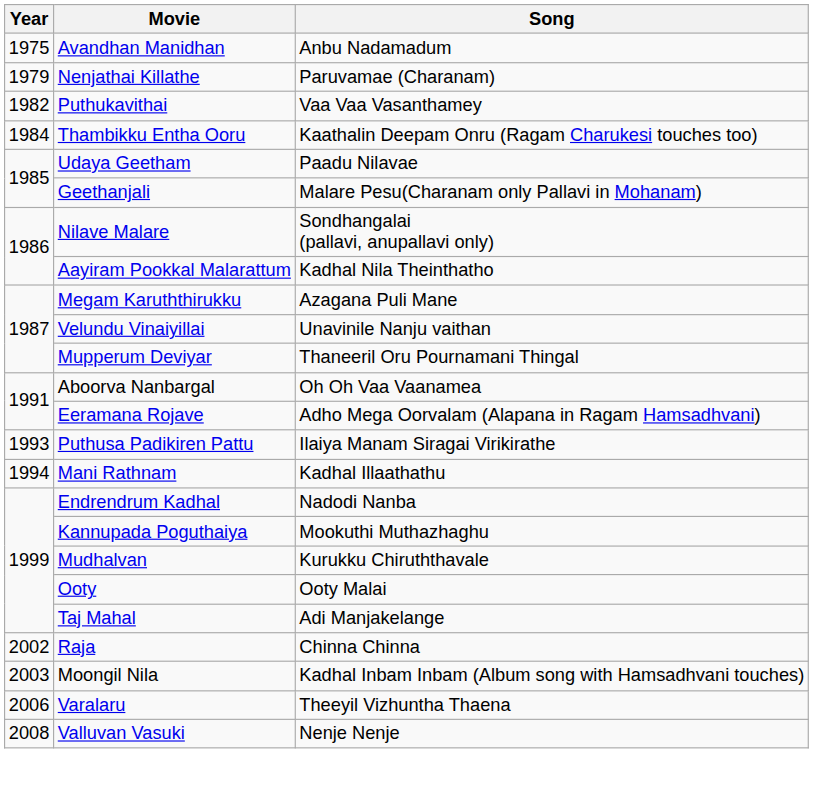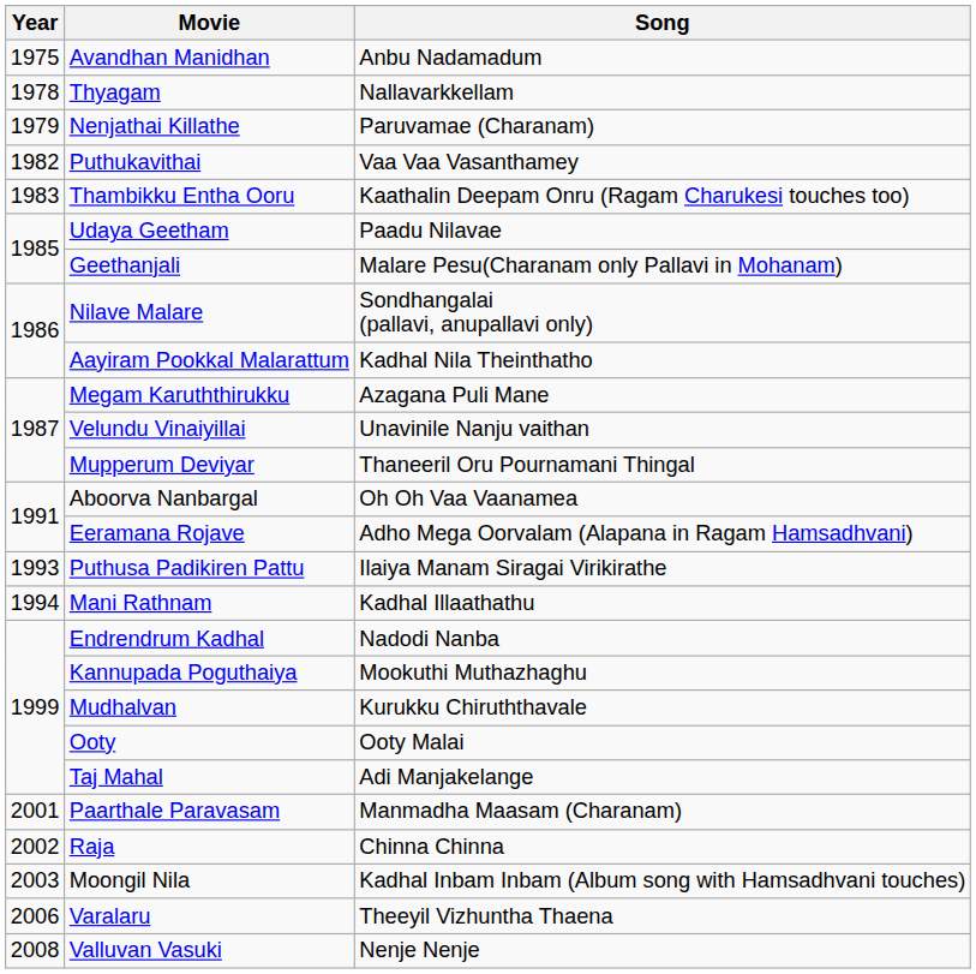+ row: 1978 | Thyagam | Nallavarkkellam
Thambikku Entha Ooru | Year: 1984 -> 1983
+ row: 2001 | Paarthale Paravasam | Manmadha Maasam (Charanam)
